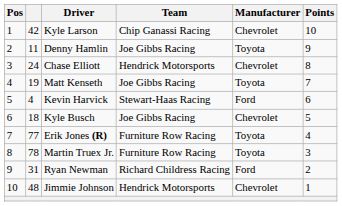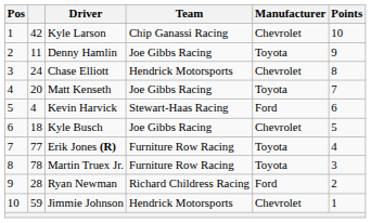Matt Kenseth | column 2: 19 -> 20
Ryan Newman | column 2: 31 -> 28
Jimmie Johnson | column 2: 48 -> 59
